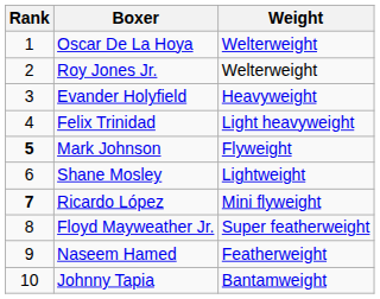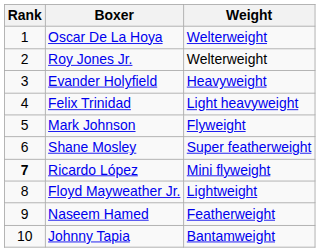Mark Johnson | Rank: bold -> normal
Shane Mosley | Weight: Lightweight -> Super featherweight
Floyd Mayweather Jr. | Weight: Super featherweight -> Lightweight
